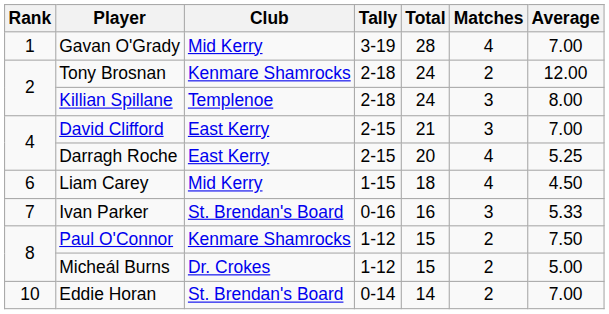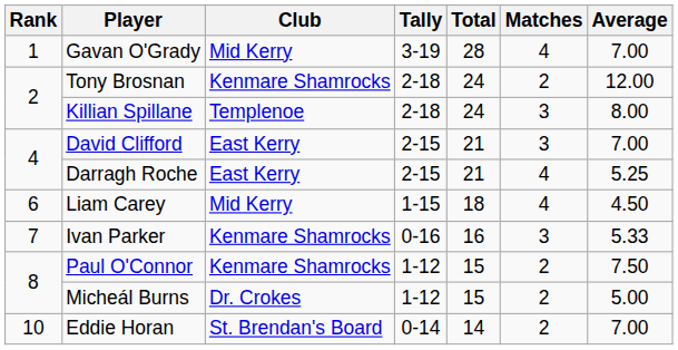Darragh Roche | Total: 20 -> 21
Ivan Parker | Club: St. Brendan's Board -> Kenmare Shamrocks
